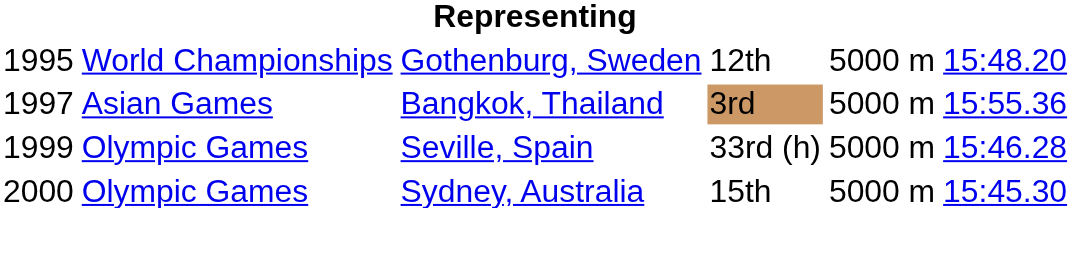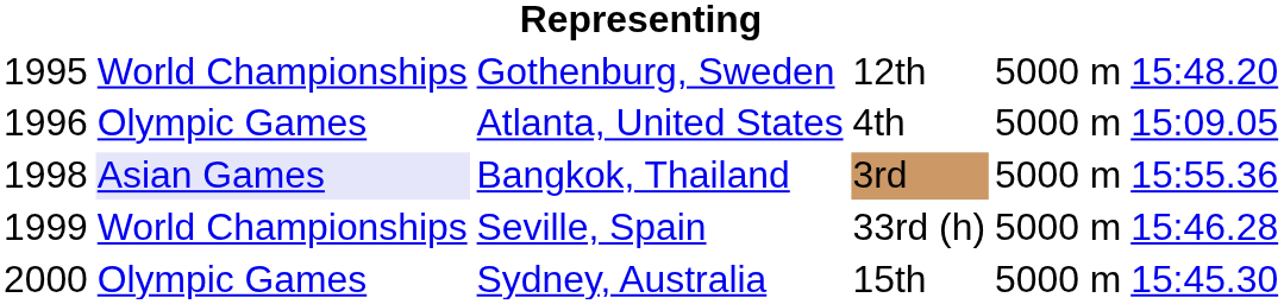+ row: 1996 | Olympic Games | Atlanta, United States | 4th | 5000 m | 15:09.05
Bangkok, Thailand | column 1: 1997 -> 1998
Bangkok, Thailand | column 2: no background -> lavender background
Seville, Spain | column 2: Olympic Games -> World Championships
